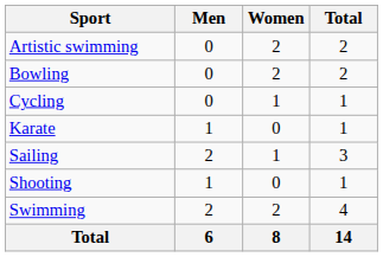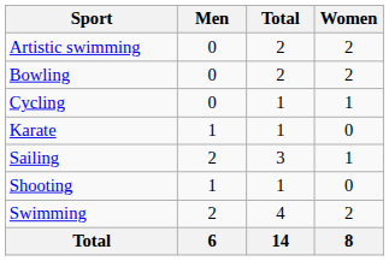columns swapped: Women <-> Total
